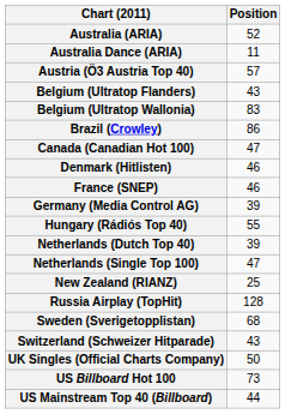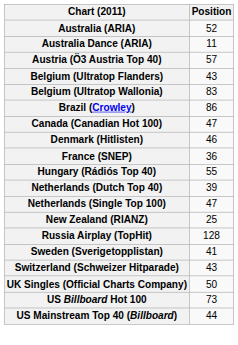France (SNEP) | Position: 46 -> 36
- row: Germany (Media Control AG) | 39
Sweden (Sverigetopplistan) | Position: 68 -> 41
